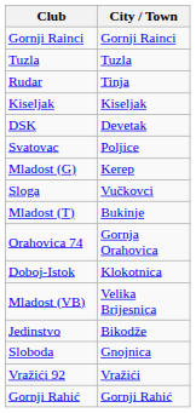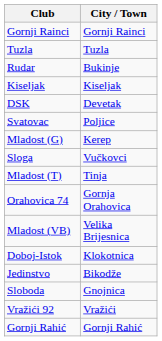Rudar | City / Town: Tinja -> Bukinje
Mladost (T) | City / Town: Bukinje -> Tinja
rows swapped: Doboj-Istok <-> Mladost (VB)
